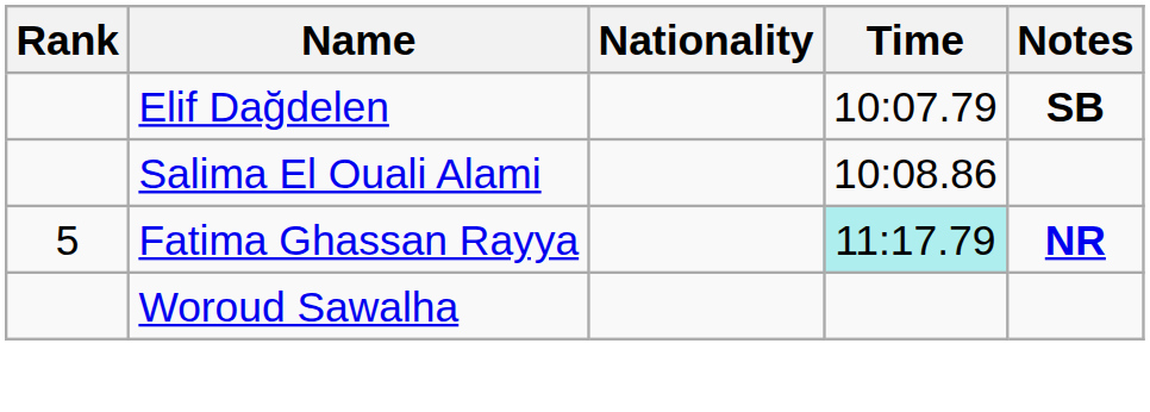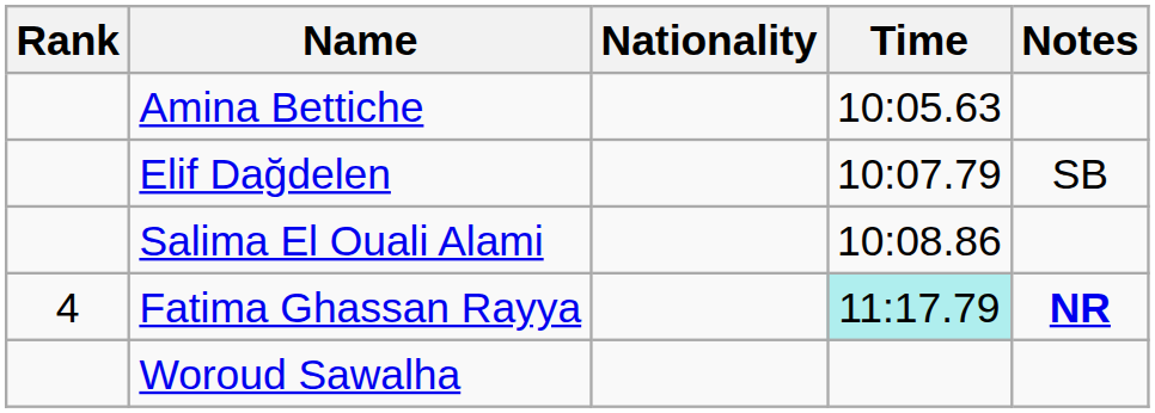+ row: Amina Bettiche | 10:05.63
Elif Dağdelen | Notes: bold -> normal
Fatima Ghassan Rayya | Rank: 5 -> 4
